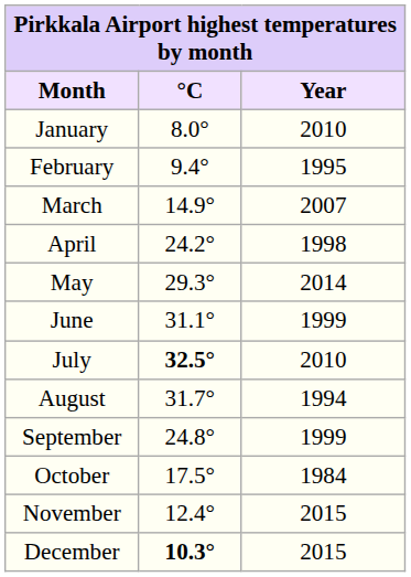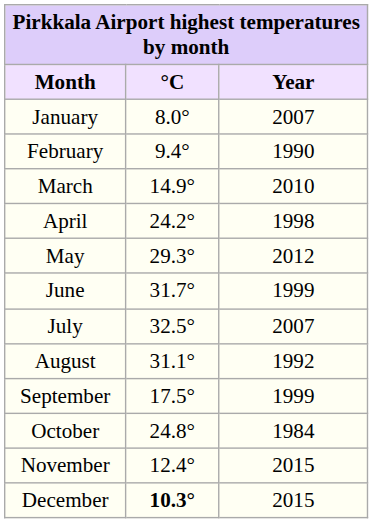January | Year: 2010 -> 2007
February | Year: 1995 -> 1990
March | Year: 2007 -> 2010
May | Year: 2014 -> 2012
June | °C: 31.1° -> 31.7°
July | °C: bold -> normal
July | Year: 2010 -> 2007
August | °C: 31.7° -> 31.1°
August | Year: 1994 -> 1992
September | °C: 24.8° -> 17.5°
October | °C: 17.5° -> 24.8°
